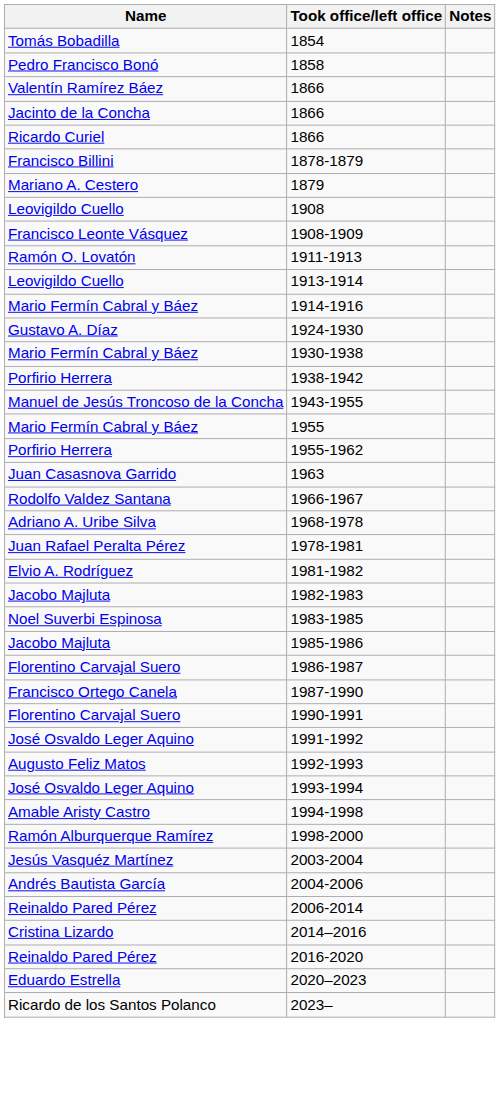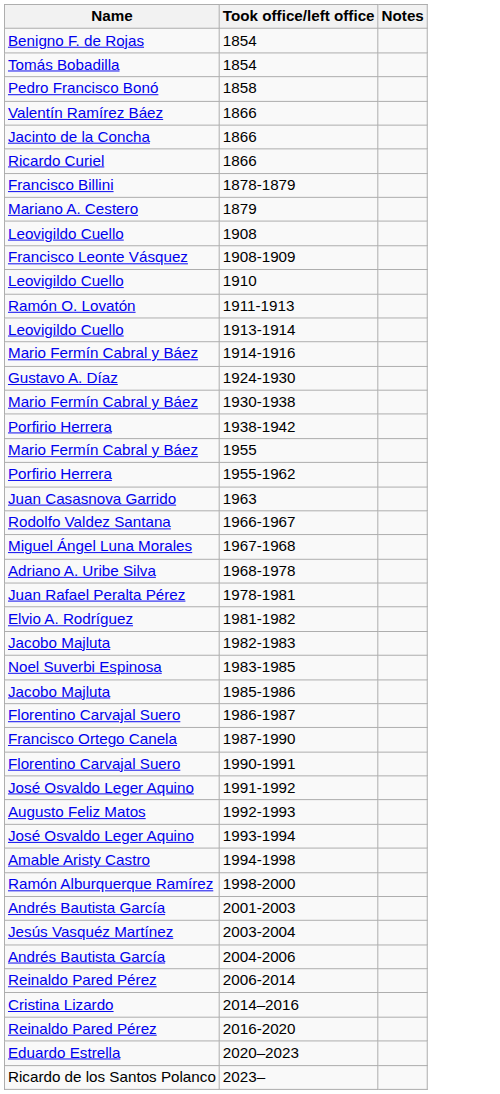+ row: Benigno F. de Rojas | 1854
+ row: Leovigildo Cuello | 1910
- row: Manuel de Jesús Troncoso de la Concha | 1943-1955
+ row: Miguel Ángel Luna Morales | 1967-1968
+ row: Andrés Bautista García | 2001-2003
